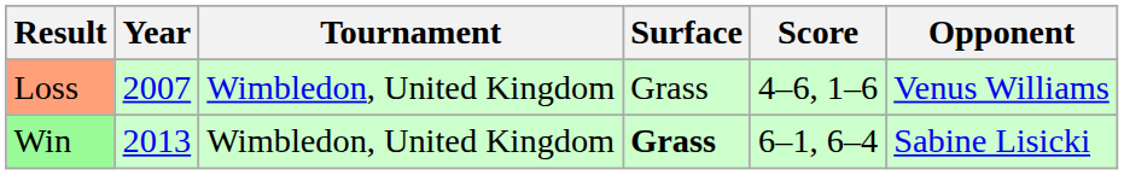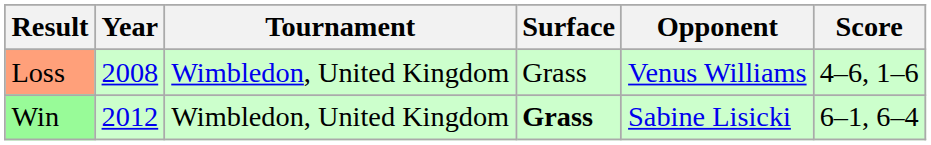columns swapped: Opponent <-> Score
Loss | Year: 2007 -> 2008
Win | Year: 2013 -> 2012
